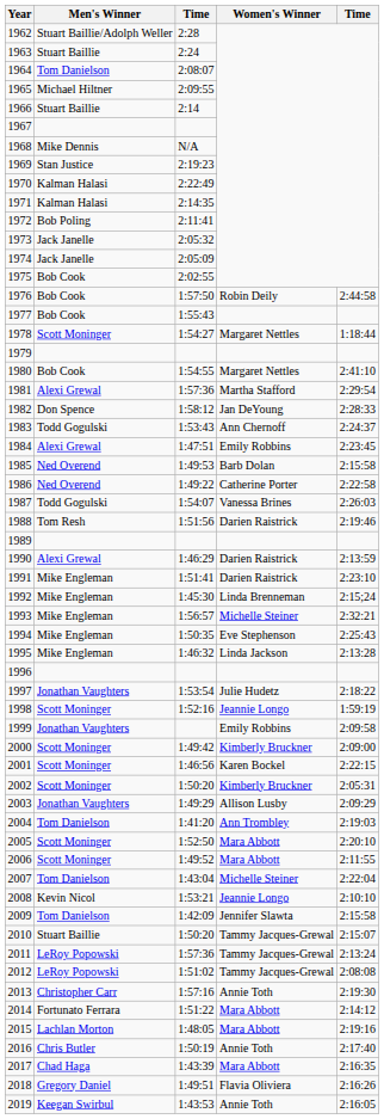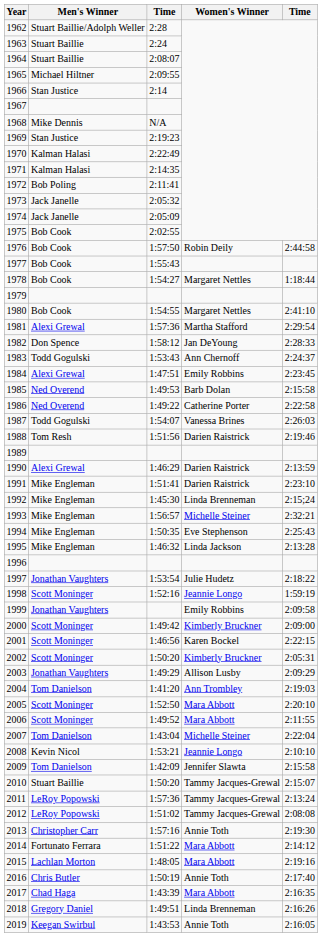1964 | Men's Winner: Tom Danielson -> Stuart Baillie
1966 | Men's Winner: Stuart Baillie -> Stan Justice
1978 | Men's Winner: Scott Moninger -> Bob Cook
2018 | Women's Winner: Flavia Oliviera -> Linda Brenneman
